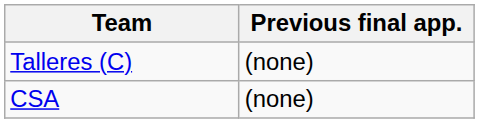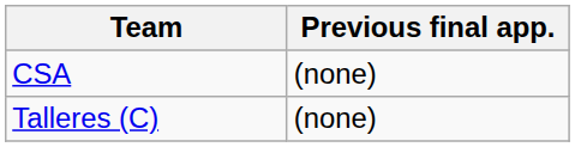rows swapped: CSA <-> Talleres (C)
